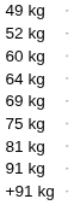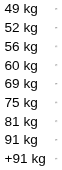+ row: 56 kg
- row: 64 kg
